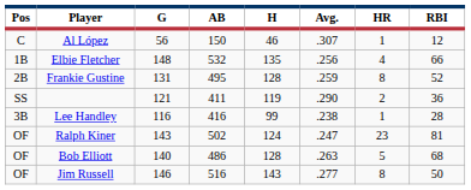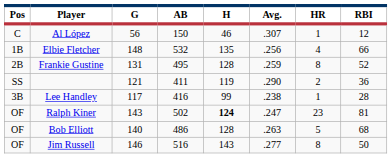Lee Handley | G: 116 -> 117
Ralph Kiner | H: normal -> bold
